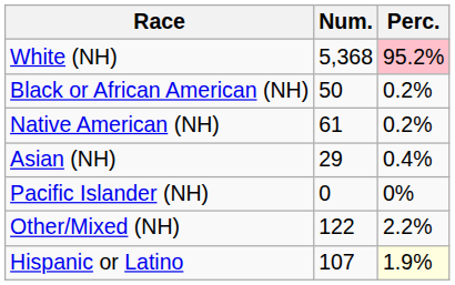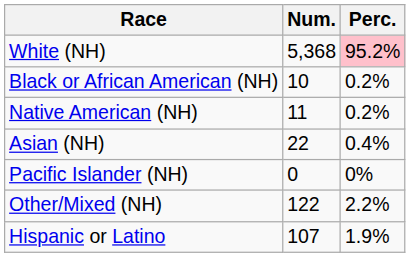Black or African American (NH) | Num.: 50 -> 10
Native American (NH) | Num.: 61 -> 11
Asian (NH) | Num.: 29 -> 22
Hispanic or Latino | Perc.: lightyellow background -> no background
